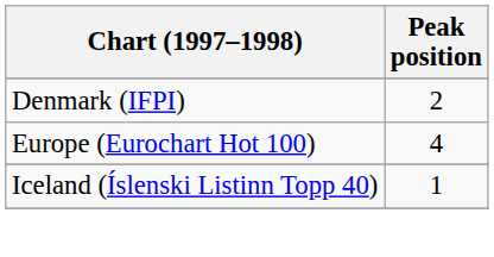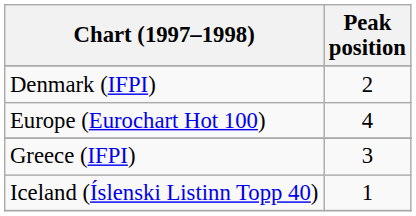+ row: Greece (IFPI) | 3
